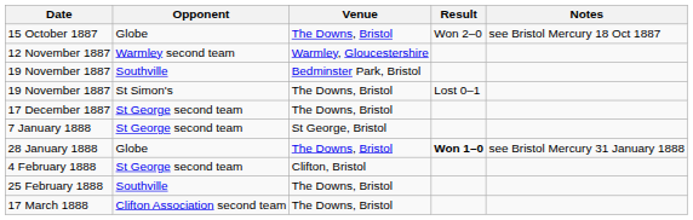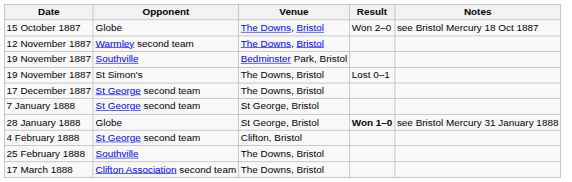12 November 1887 | Venue: Warmley, Gloucestershire -> The Downs, Bristol
28 January 1888 | Venue: The Downs, Bristol -> St George, Bristol
